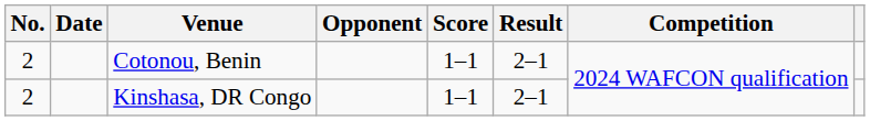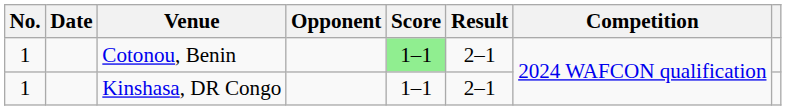Cotonou, Benin | No.: 2 -> 1
Cotonou, Benin | Score: no background -> lightgreen background
Kinshasa, DR Congo | No.: 2 -> 1
